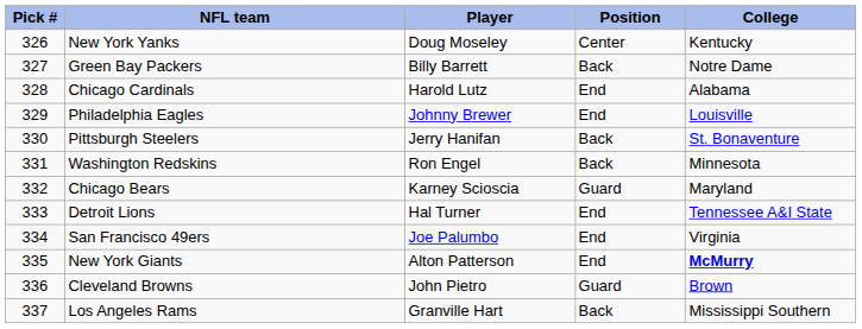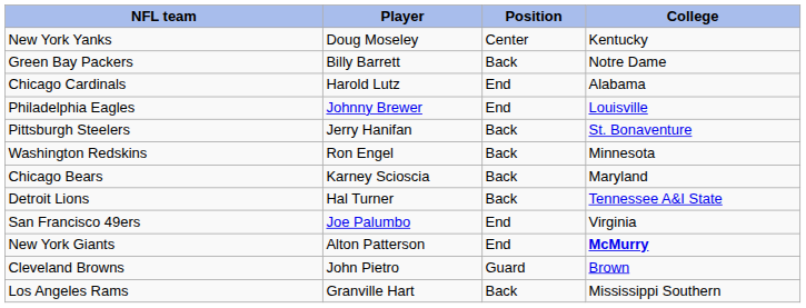- column: Pick # | 326 | 327 | 328 | 329 | 330 | 331 | 332 | 333 | 334 | 335 | 336 | 337
Chicago Bears | Position: Guard -> Back
Detroit Lions | Position: End -> Back
